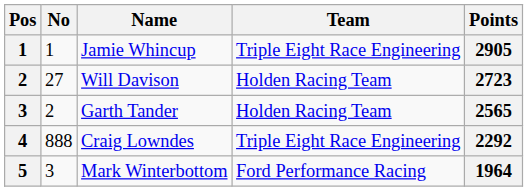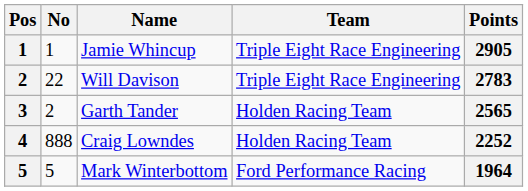Will Davison | No: 27 -> 22
Will Davison | Team: Holden Racing Team -> Triple Eight Race Engineering
Will Davison | Points: 2723 -> 2783
Craig Lowndes | Team: Triple Eight Race Engineering -> Holden Racing Team
Craig Lowndes | Points: 2292 -> 2252
Mark Winterbottom | No: 3 -> 5
